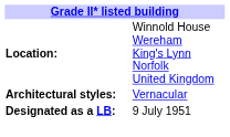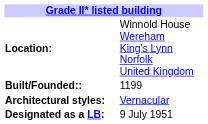+ row: Built/Founded:: | 1199
